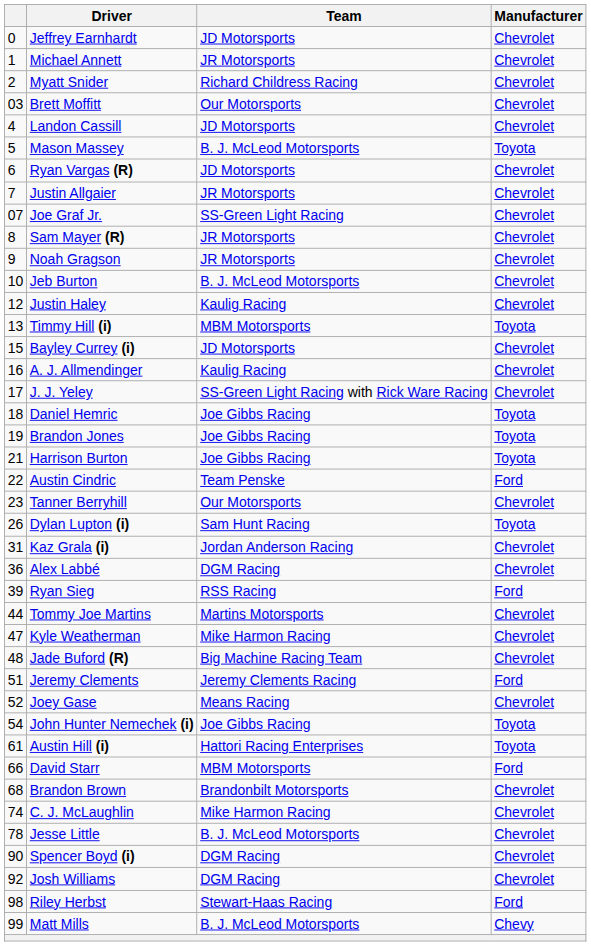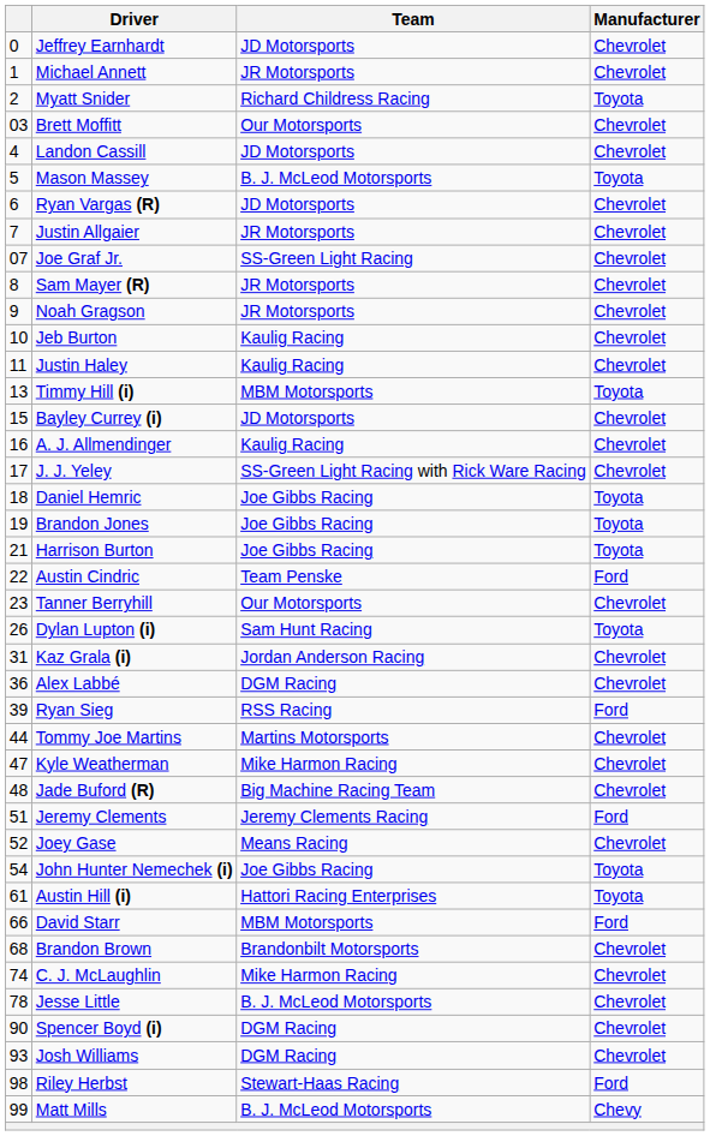Myatt Snider | Manufacturer: Chevrolet -> Toyota
Jeb Burton | Team: B. J. McLeod Motorsports -> Kaulig Racing
Justin Haley | column 1: 12 -> 11
Josh Williams | column 1: 92 -> 93
